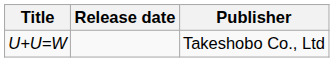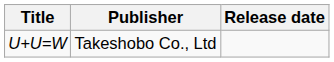columns swapped: Release date <-> Publisher
